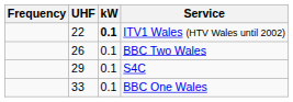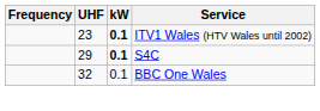ITV1 Wales (HTV Wales until 2002) | UHF: 22 -> 23
- row: 26 | 0.1 | BBC Two Wales
S4C | kW: normal -> bold
BBC One Wales | UHF: 33 -> 32
